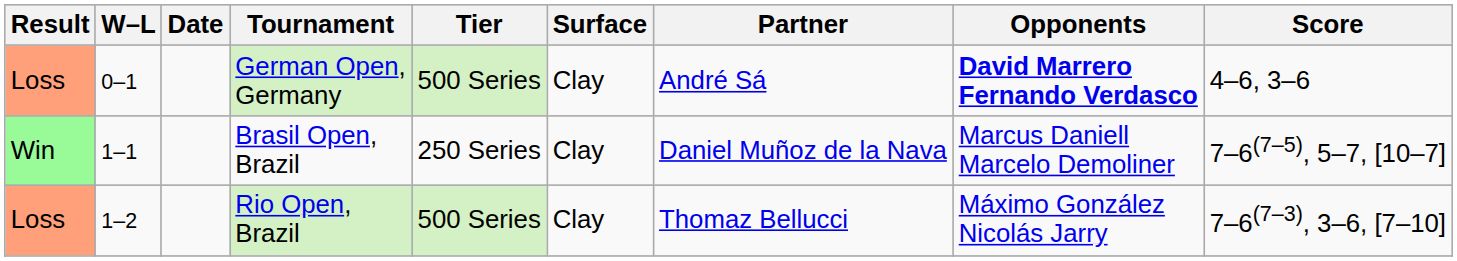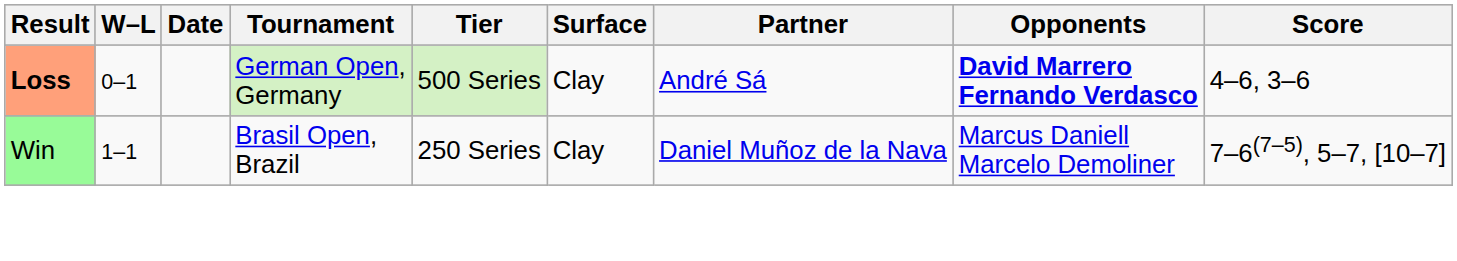German Open, Germany | Result: normal -> bold
- row: Loss | 1–2 | Rio Open, Brazil | 500 Series | Clay | Thomaz Bellucci | Máximo González Nicolás Jarry | 7–6(7–3), 3–6, [7–10]
